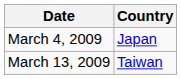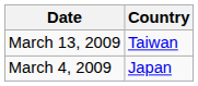rows swapped: March 4, 2009 <-> March 13, 2009
